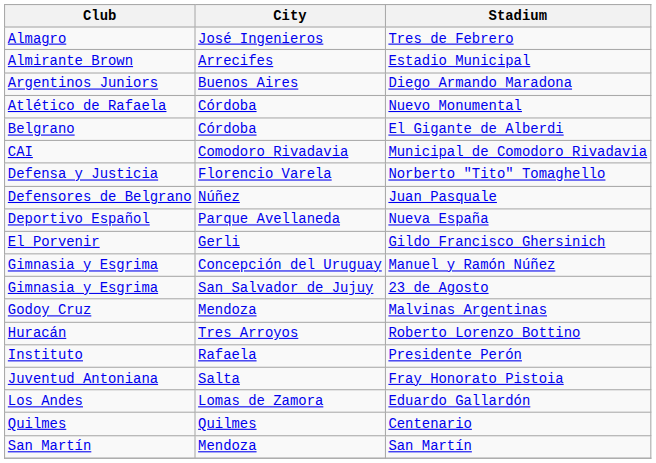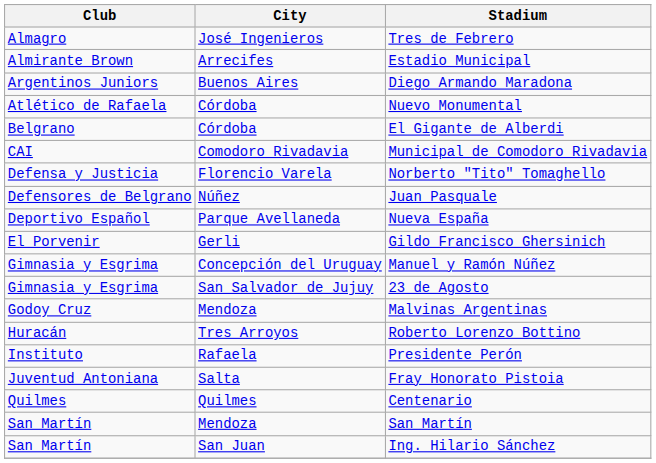- row: Los Andes | Lomas de Zamora | Eduardo Gallardón
+ row: San Martín | San Juan | Ing. Hilario Sánchez
